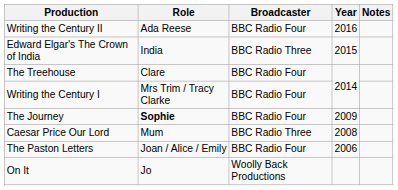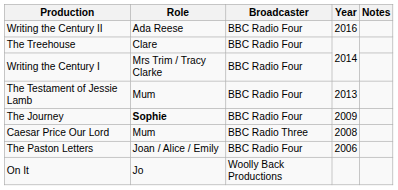- row: Edward Elgar's The Crown of India | India | BBC Radio Three | 2015
+ row: The Testament of Jessie Lamb | Mum | BBC Radio Four | 2013
